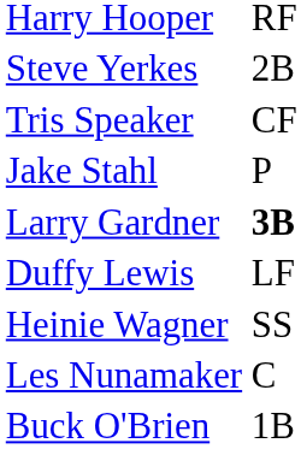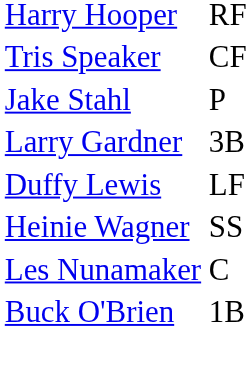- row: Steve Yerkes | 2B
Larry Gardner | column 2: bold -> normal
